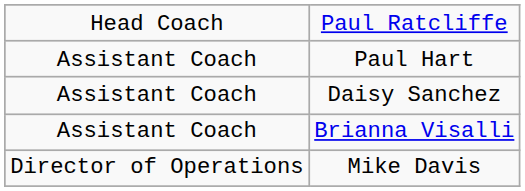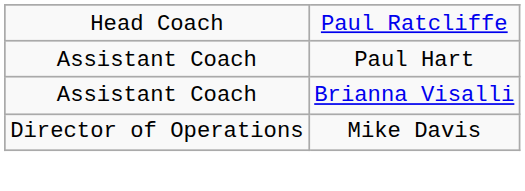- row: Assistant Coach | Daisy Sanchez
